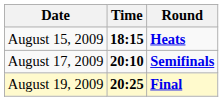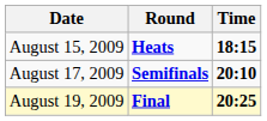columns swapped: Time <-> Round
